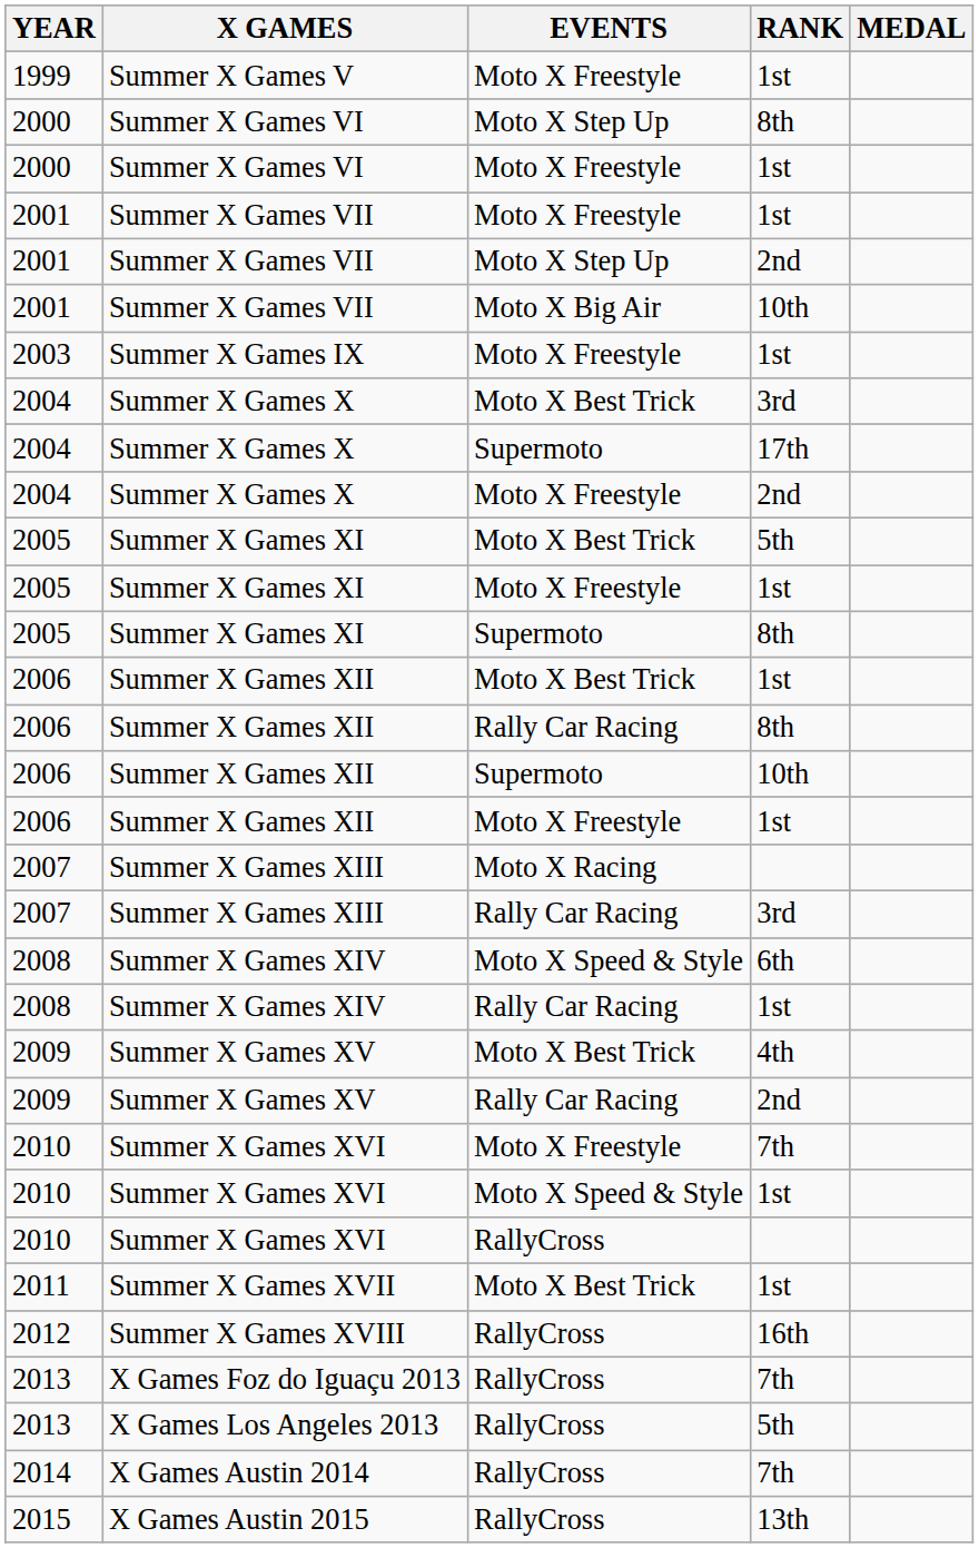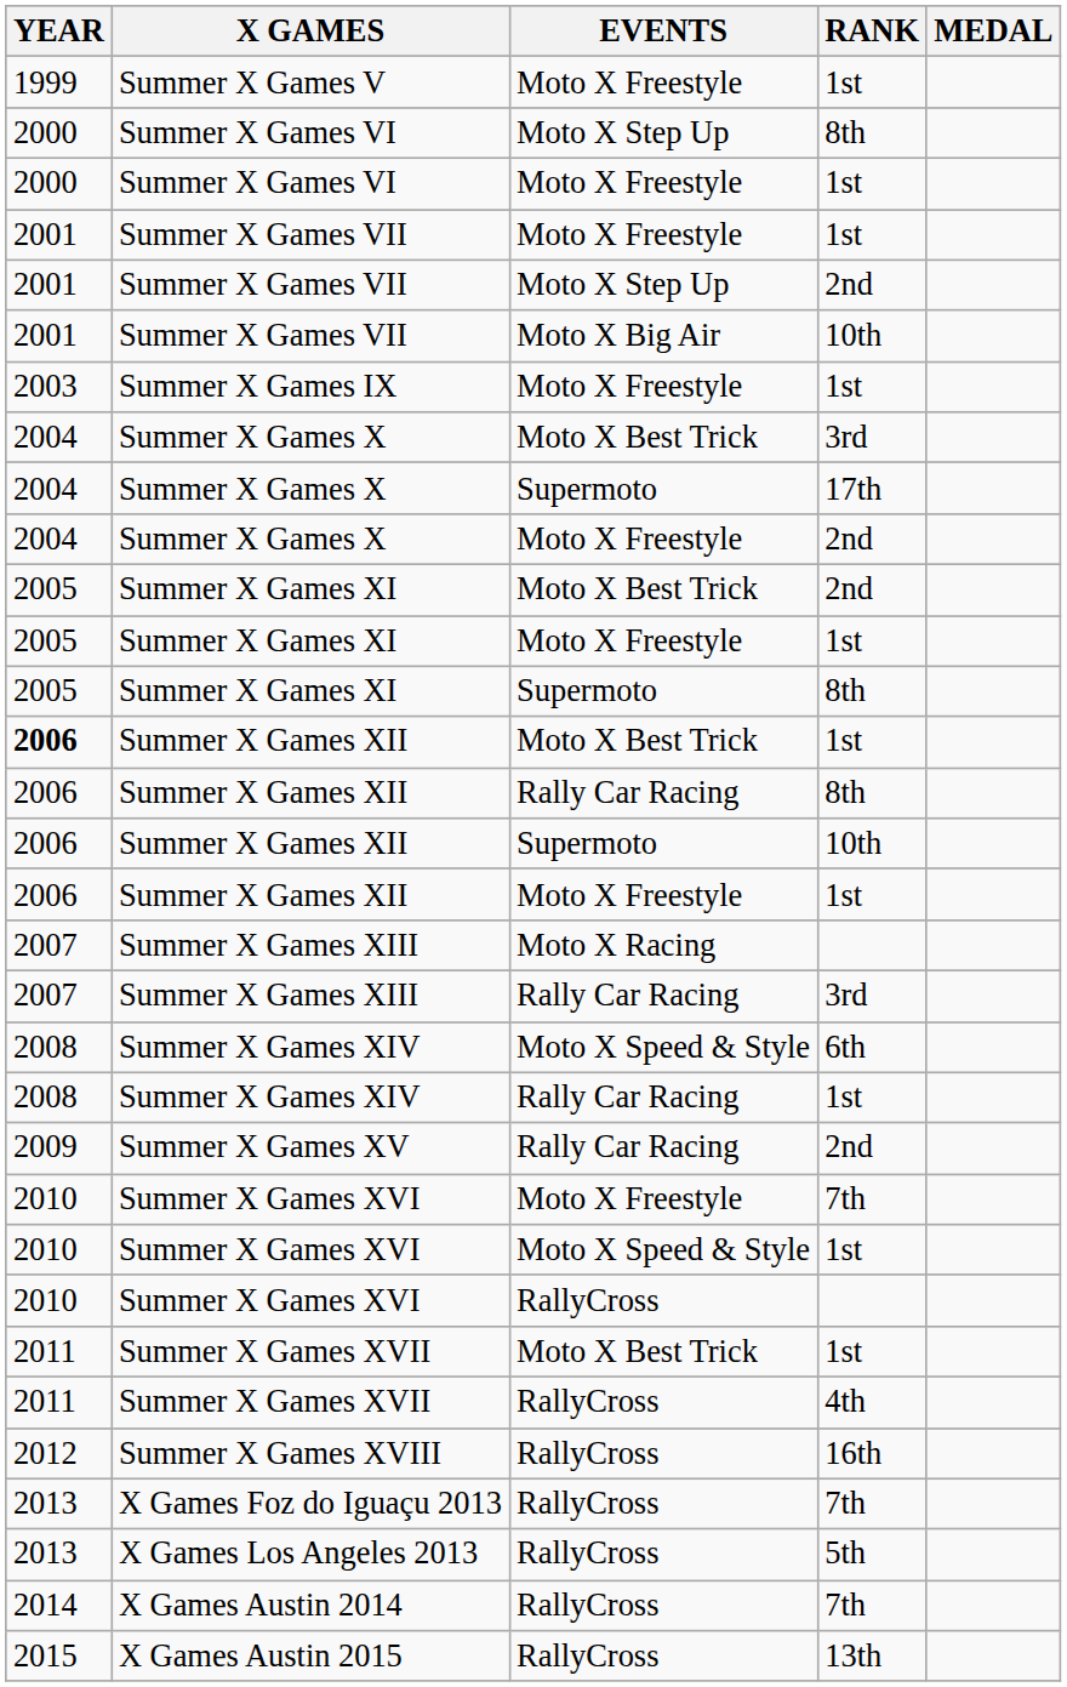Summer X Games XI / Moto X Best Trick | RANK: 5th -> 2nd
Summer X Games XII / Moto X Best Trick | YEAR: normal -> bold
- row: 2009 | Summer X Games XV | Moto X Best Trick | 4th
+ row: 2011 | Summer X Games XVII | RallyCross | 4th
